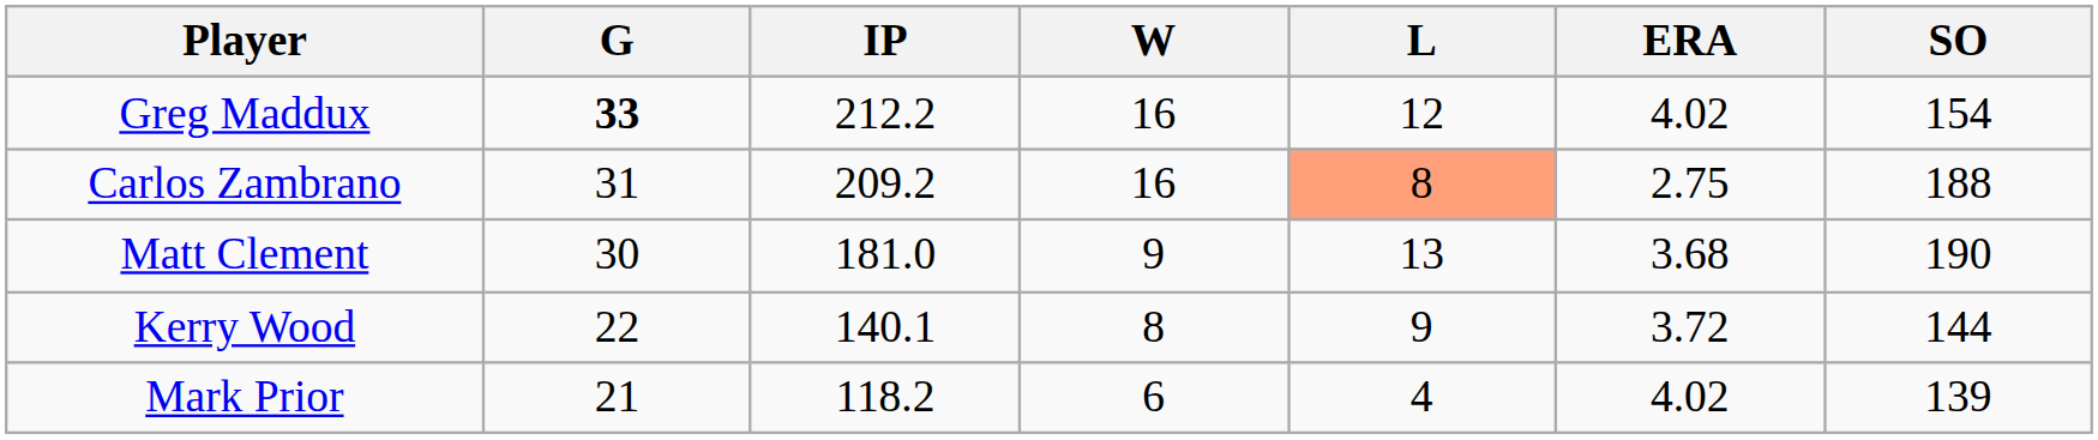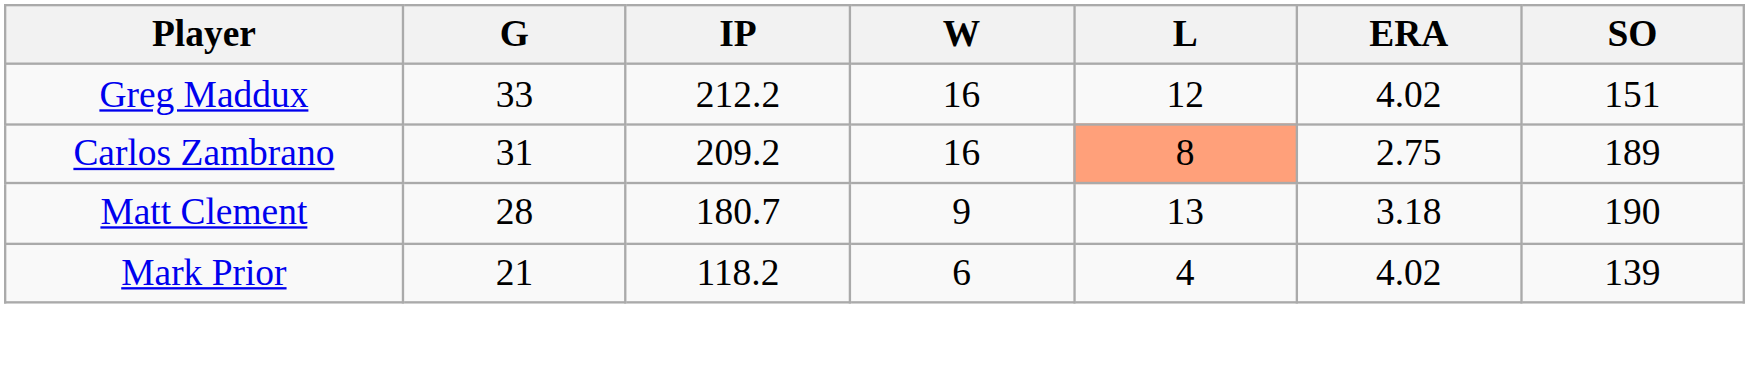Greg Maddux | G: bold -> normal
Greg Maddux | SO: 154 -> 151
Carlos Zambrano | SO: 188 -> 189
Matt Clement | G: 30 -> 28
Matt Clement | IP: 181.0 -> 180.7
Matt Clement | ERA: 3.68 -> 3.18
- row: Kerry Wood | 22 | 140.1 | 8 | 9 | 3.72 | 144
